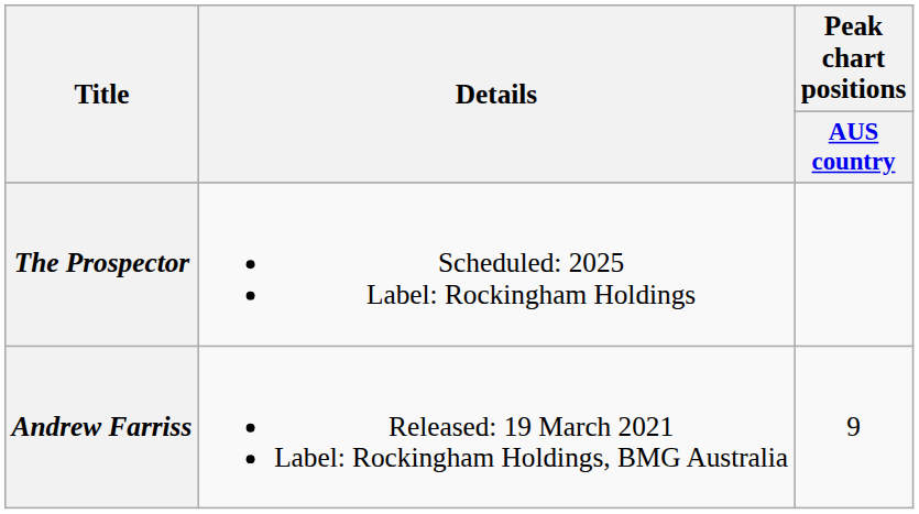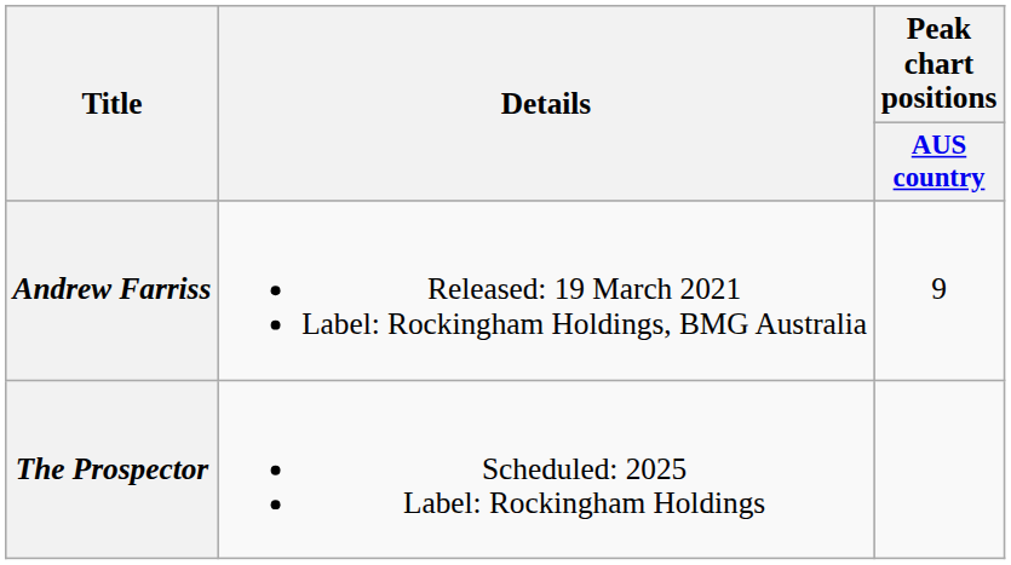rows swapped: Andrew Farriss <-> The Prospector
